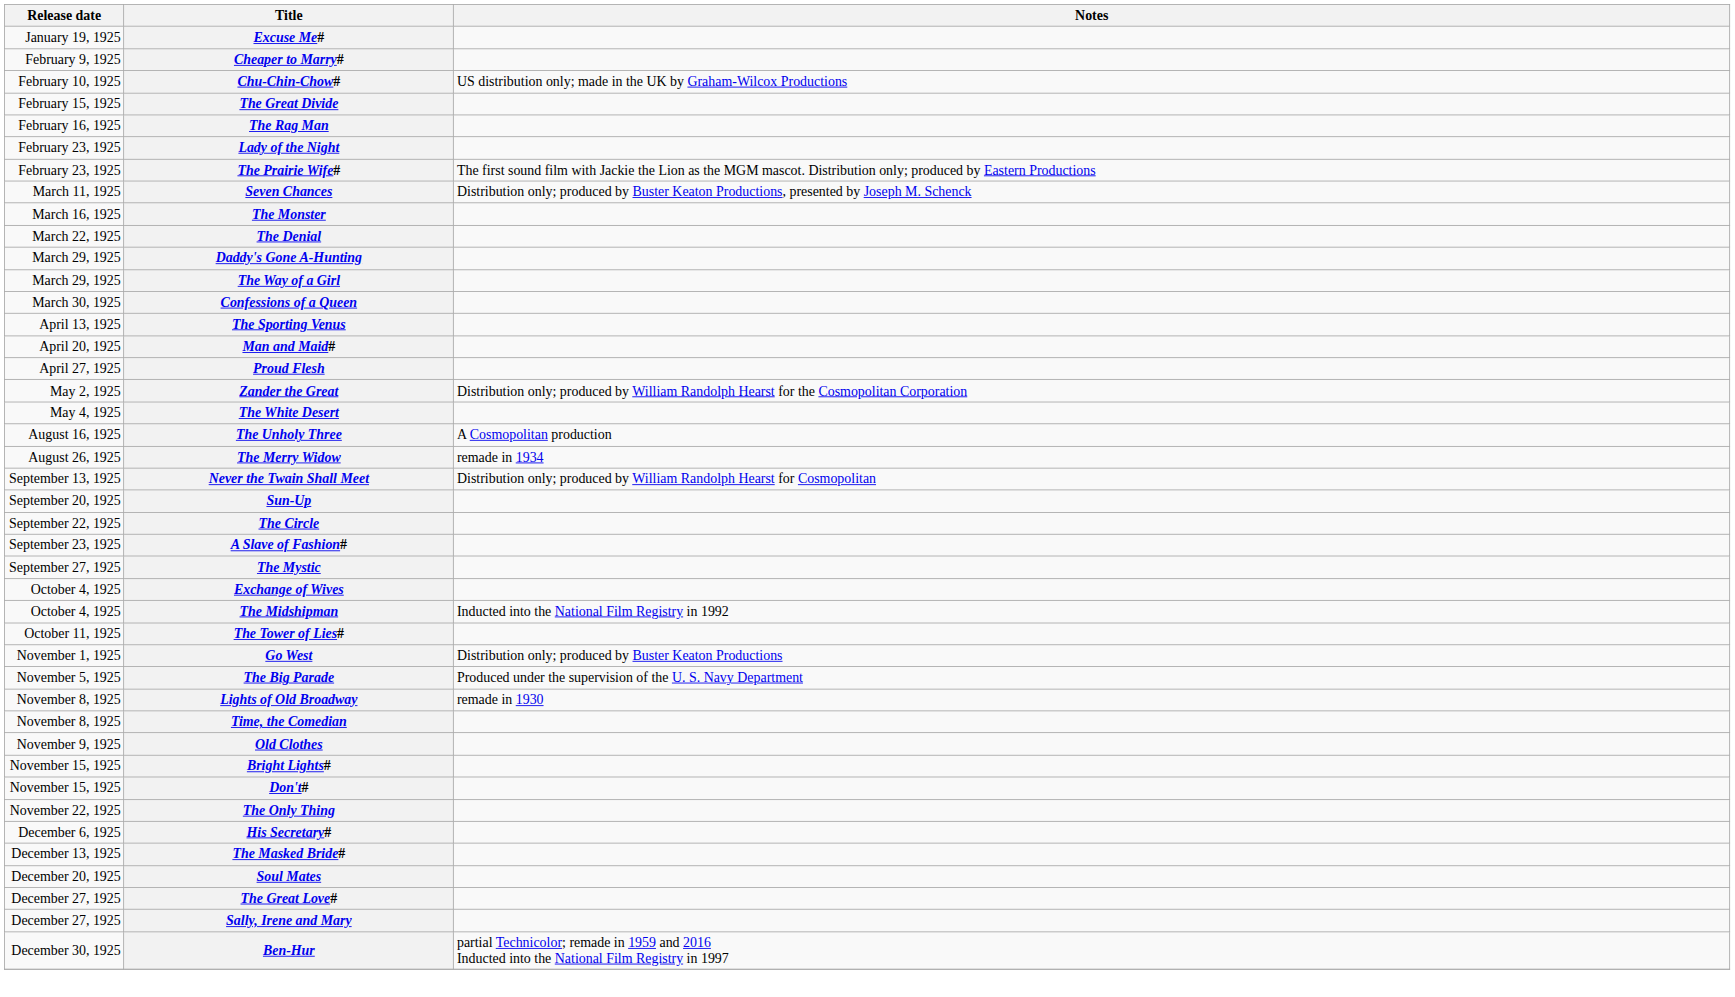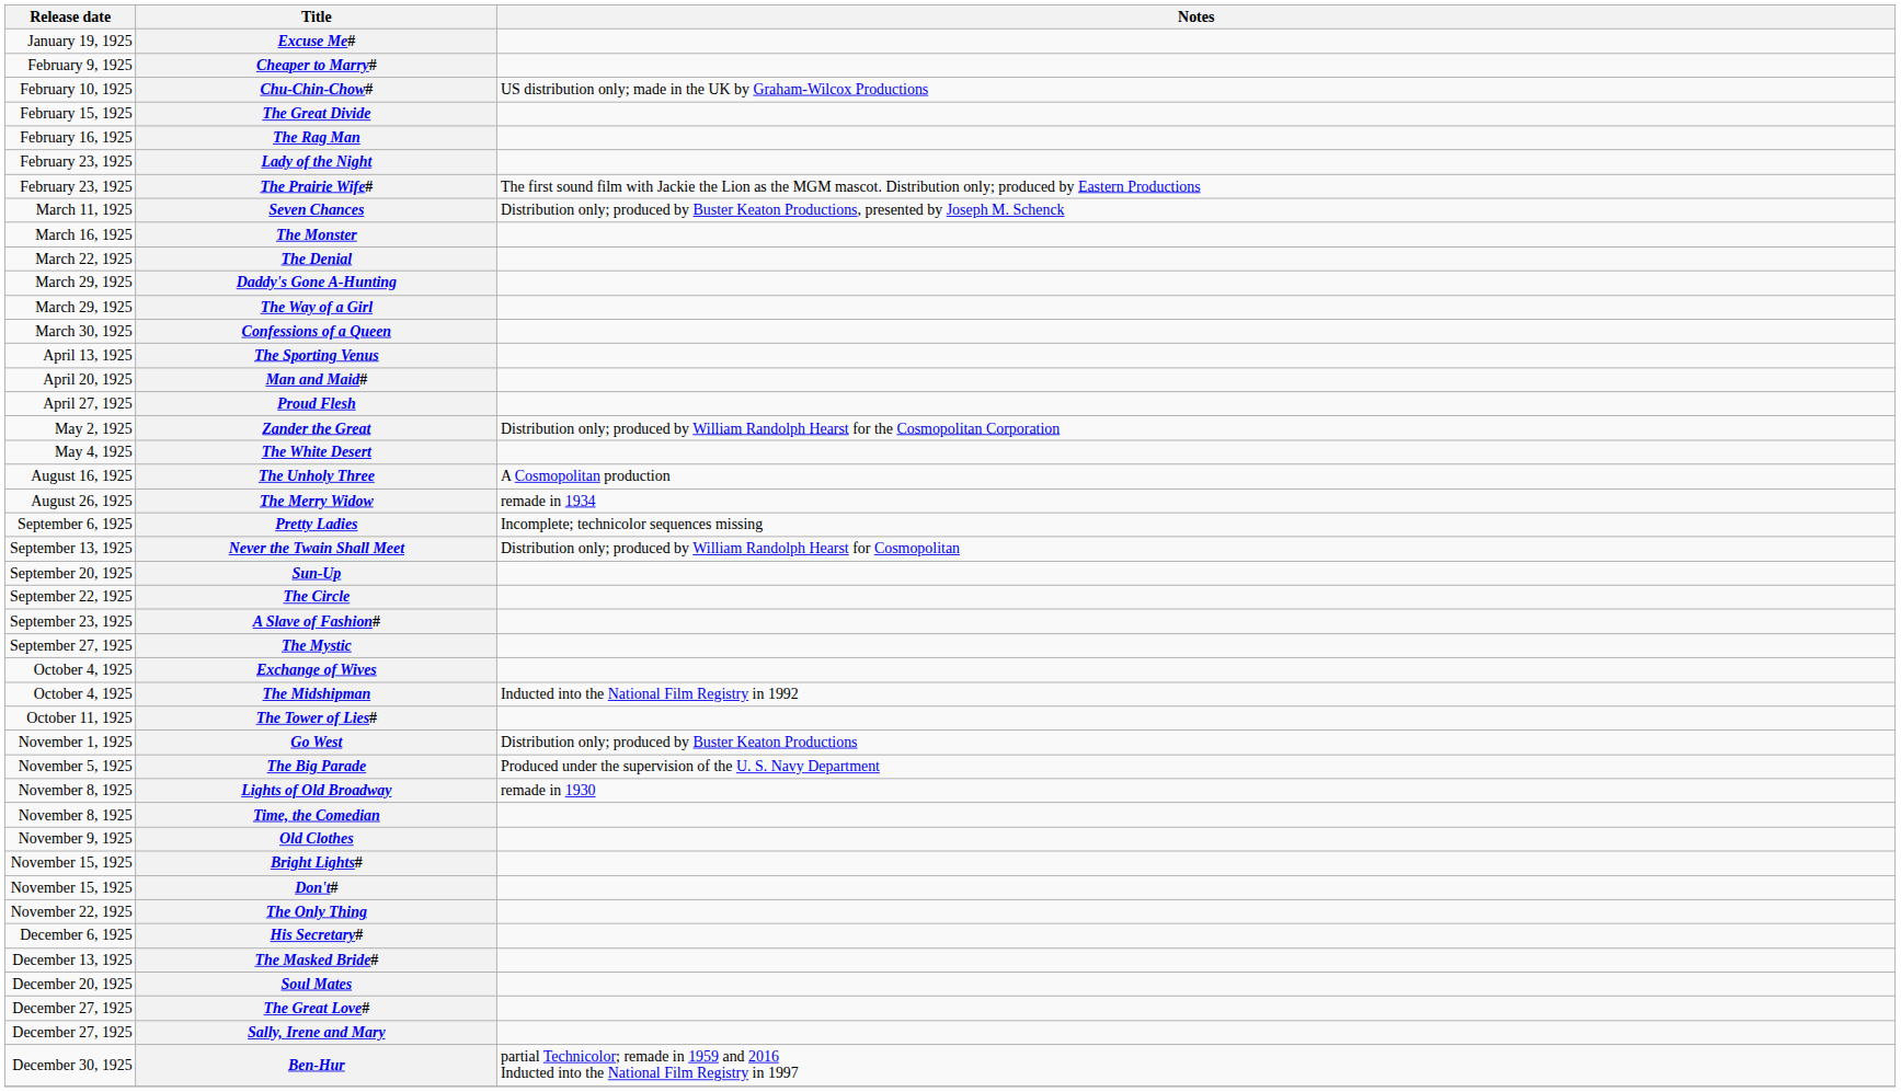+ row: September 6, 1925 | Pretty Ladies | Incomplete; technicolor sequences missing
